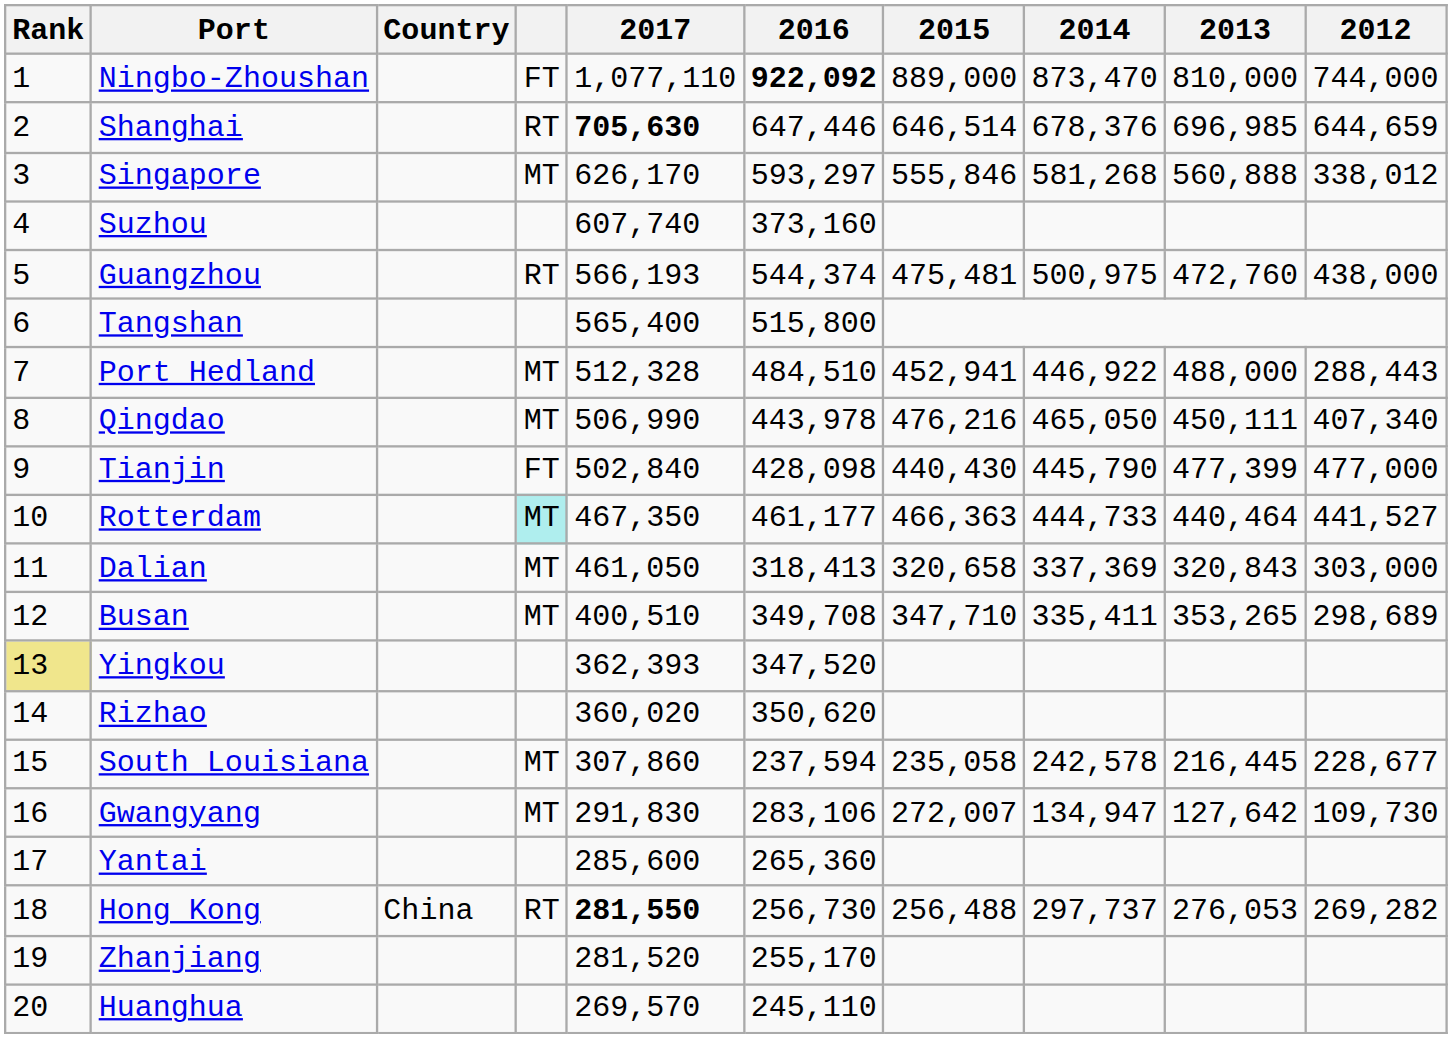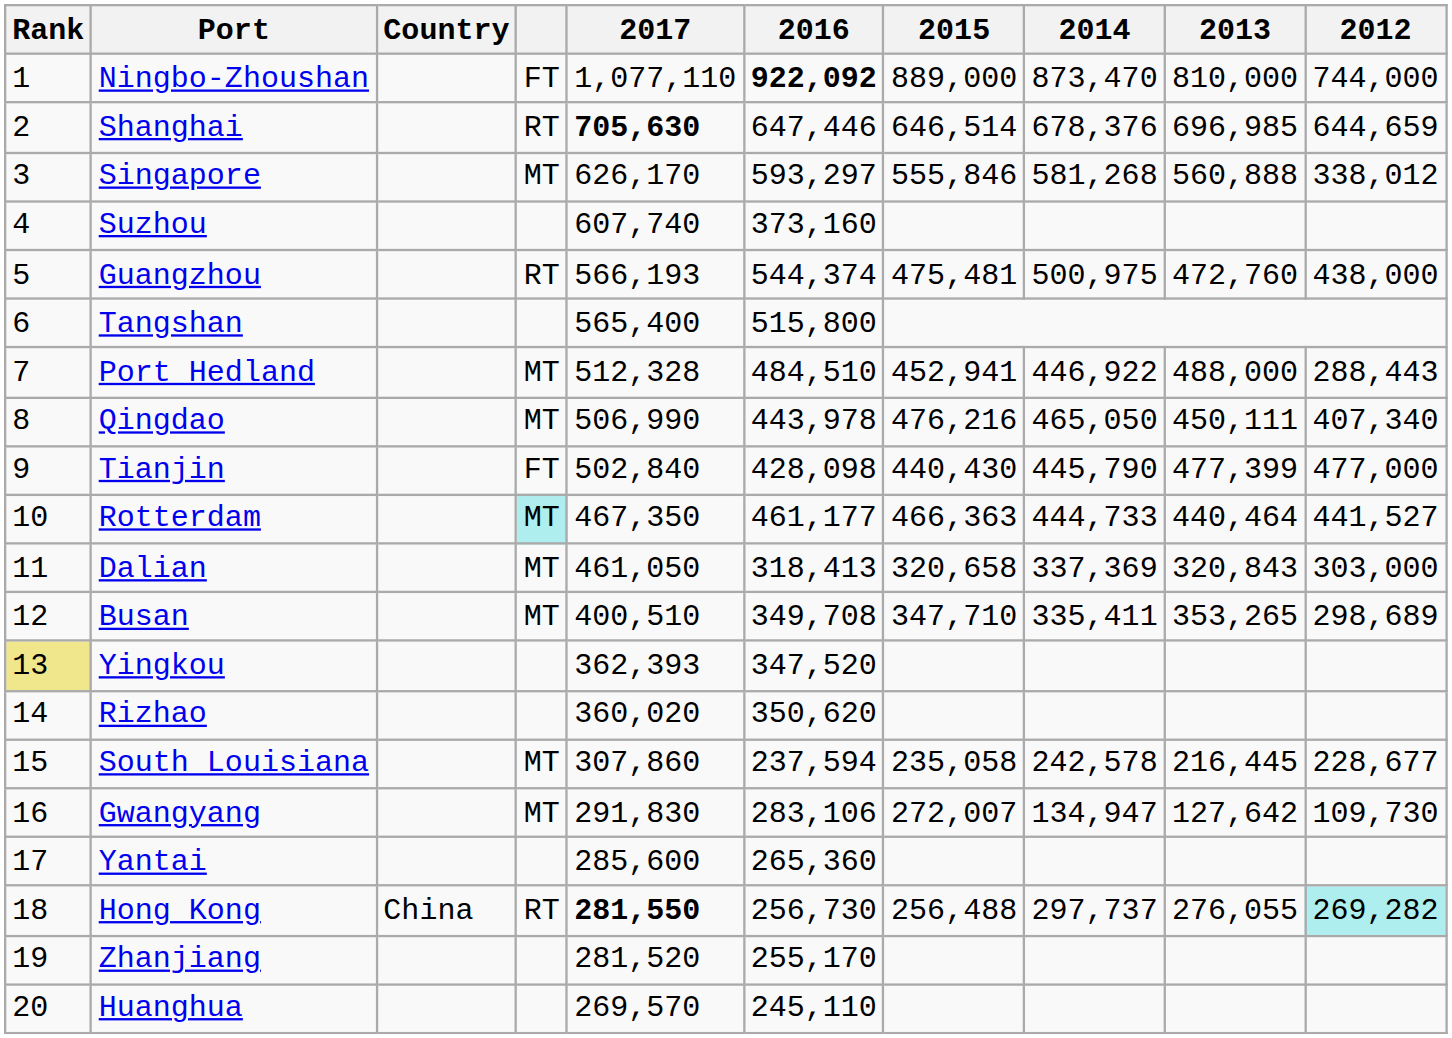Hong Kong | 2013: 276,053 -> 276,055
Hong Kong | 2012: no background -> paleturquoise background
